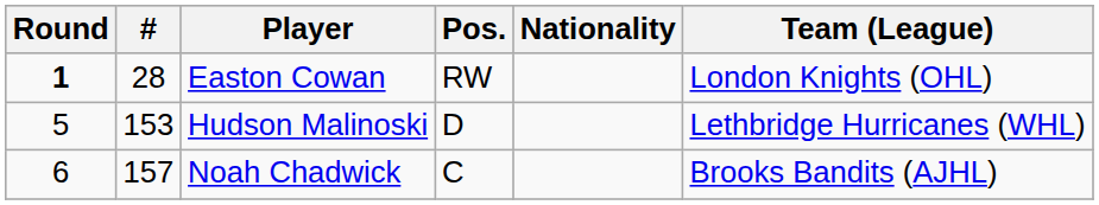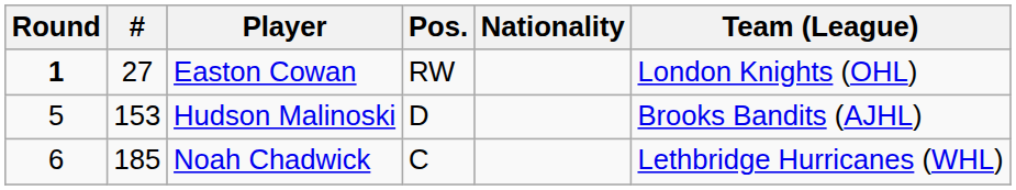Easton Cowan | #: 28 -> 27
Hudson Malinoski | Team (League): Lethbridge Hurricanes (WHL) -> Brooks Bandits (AJHL)
Noah Chadwick | #: 157 -> 185
Noah Chadwick | Team (League): Brooks Bandits (AJHL) -> Lethbridge Hurricanes (WHL)
